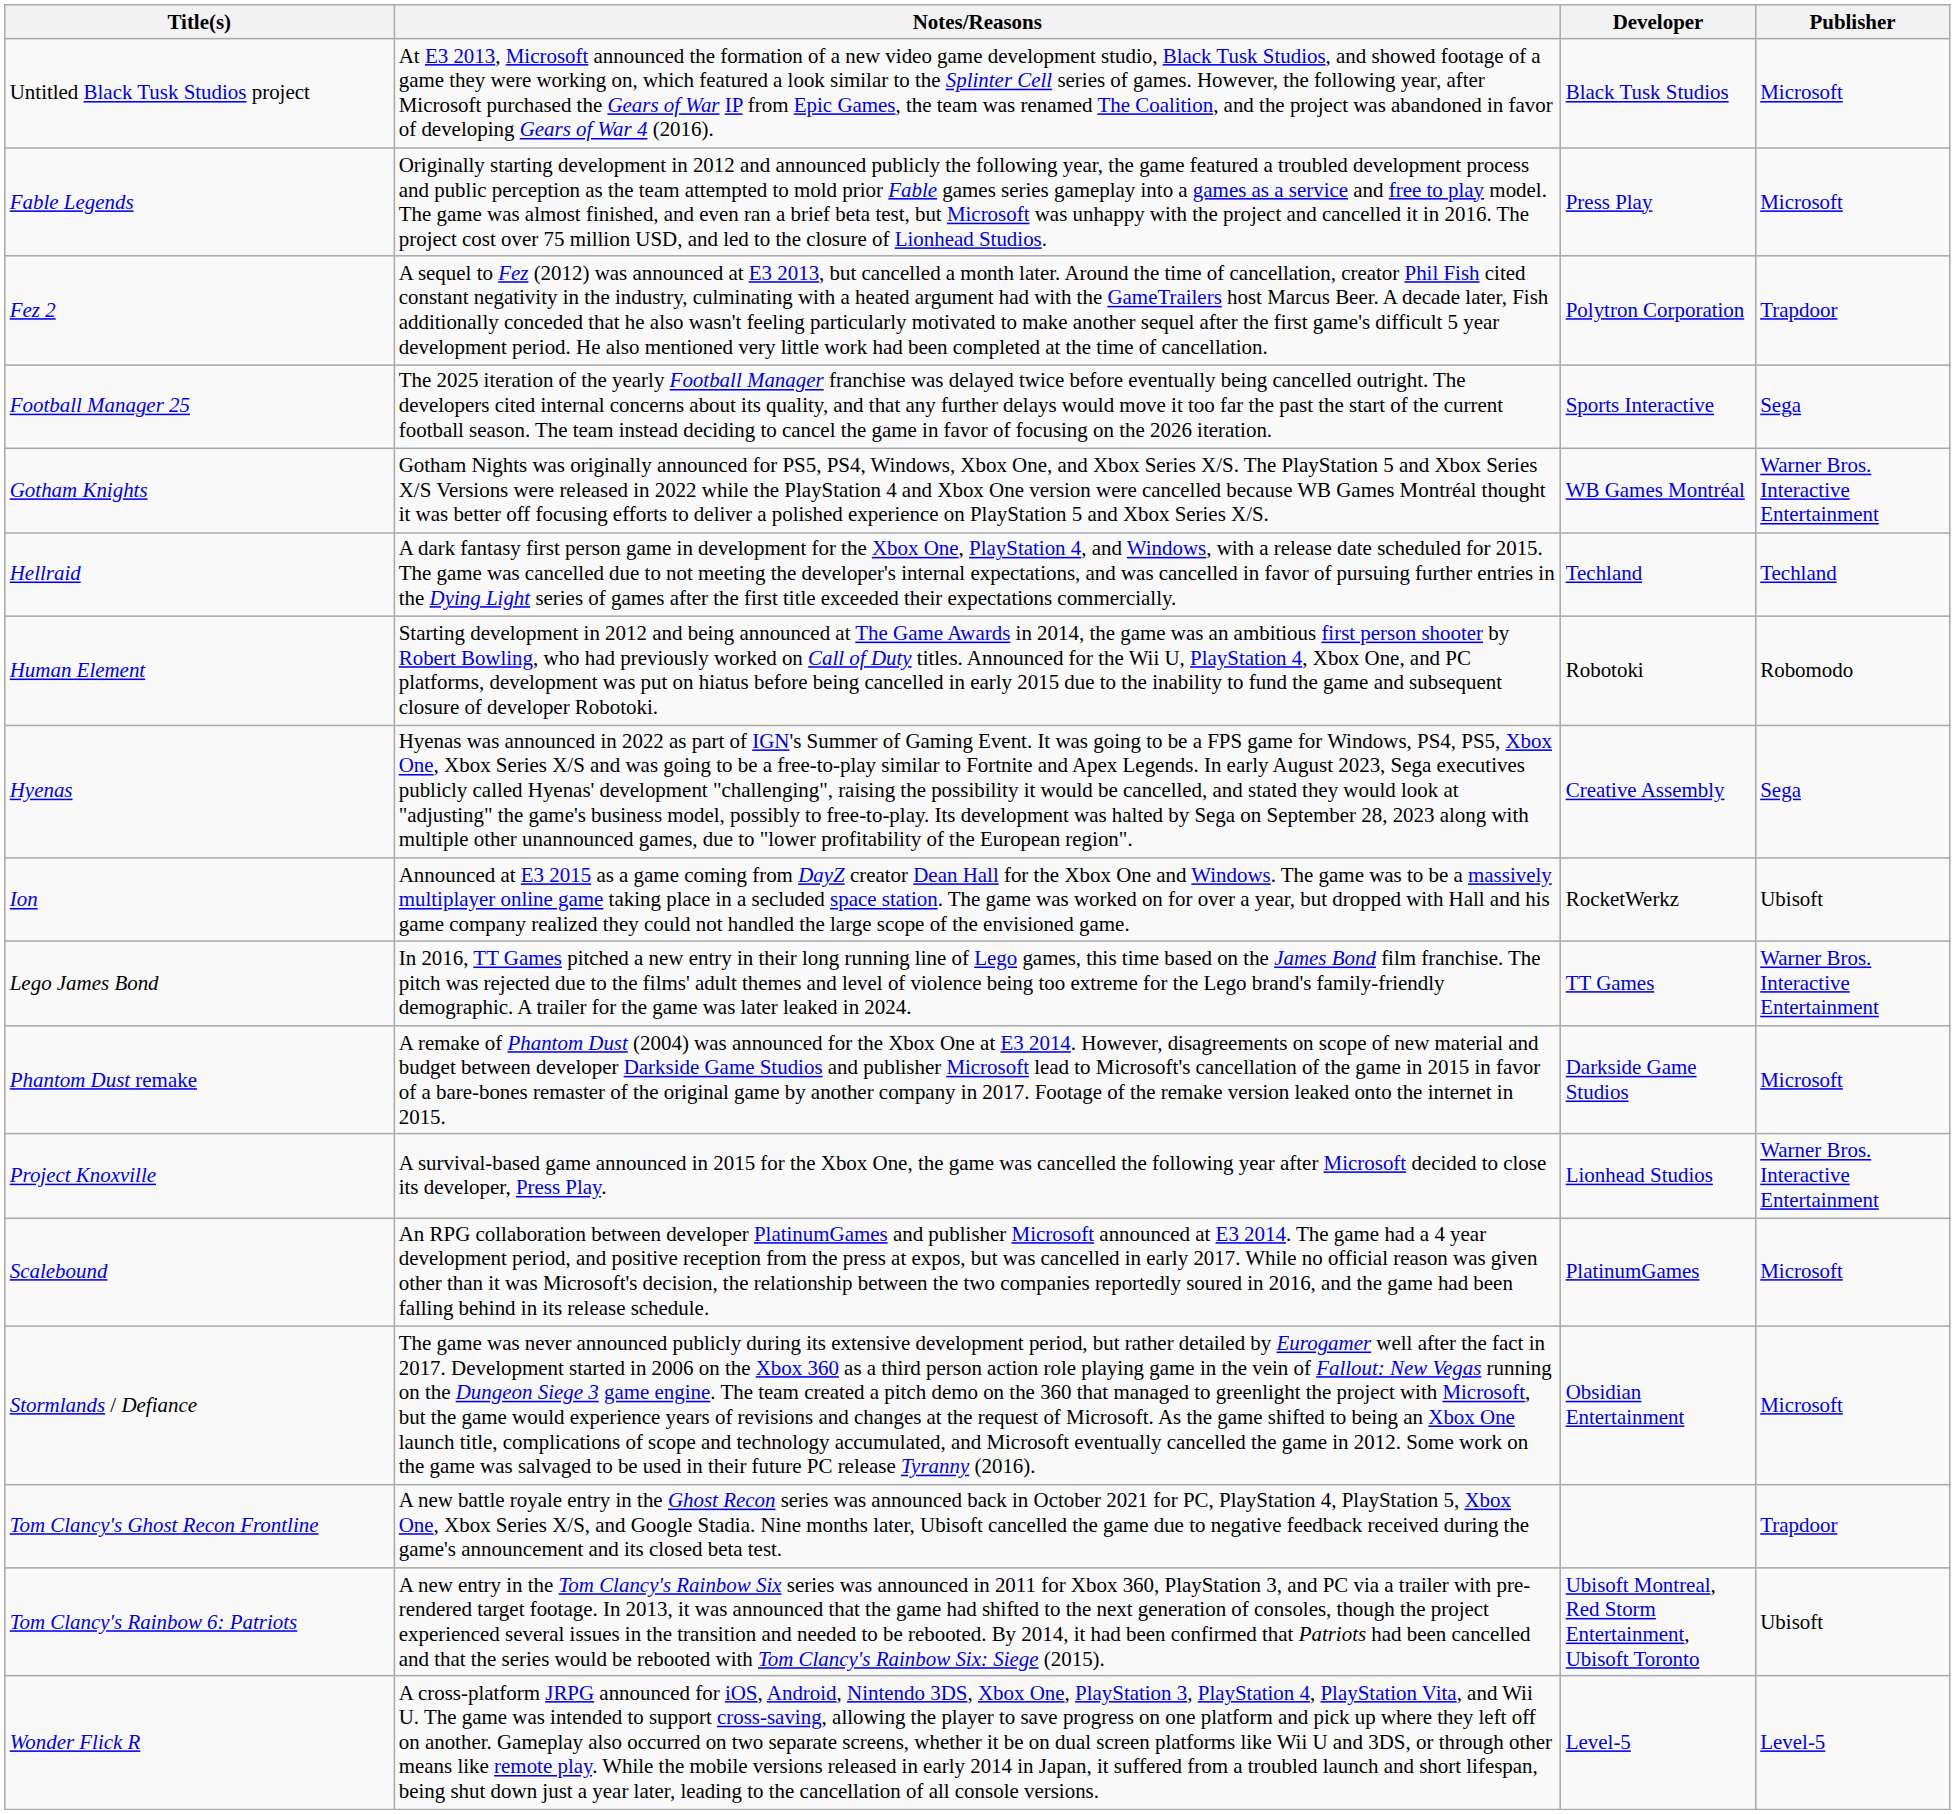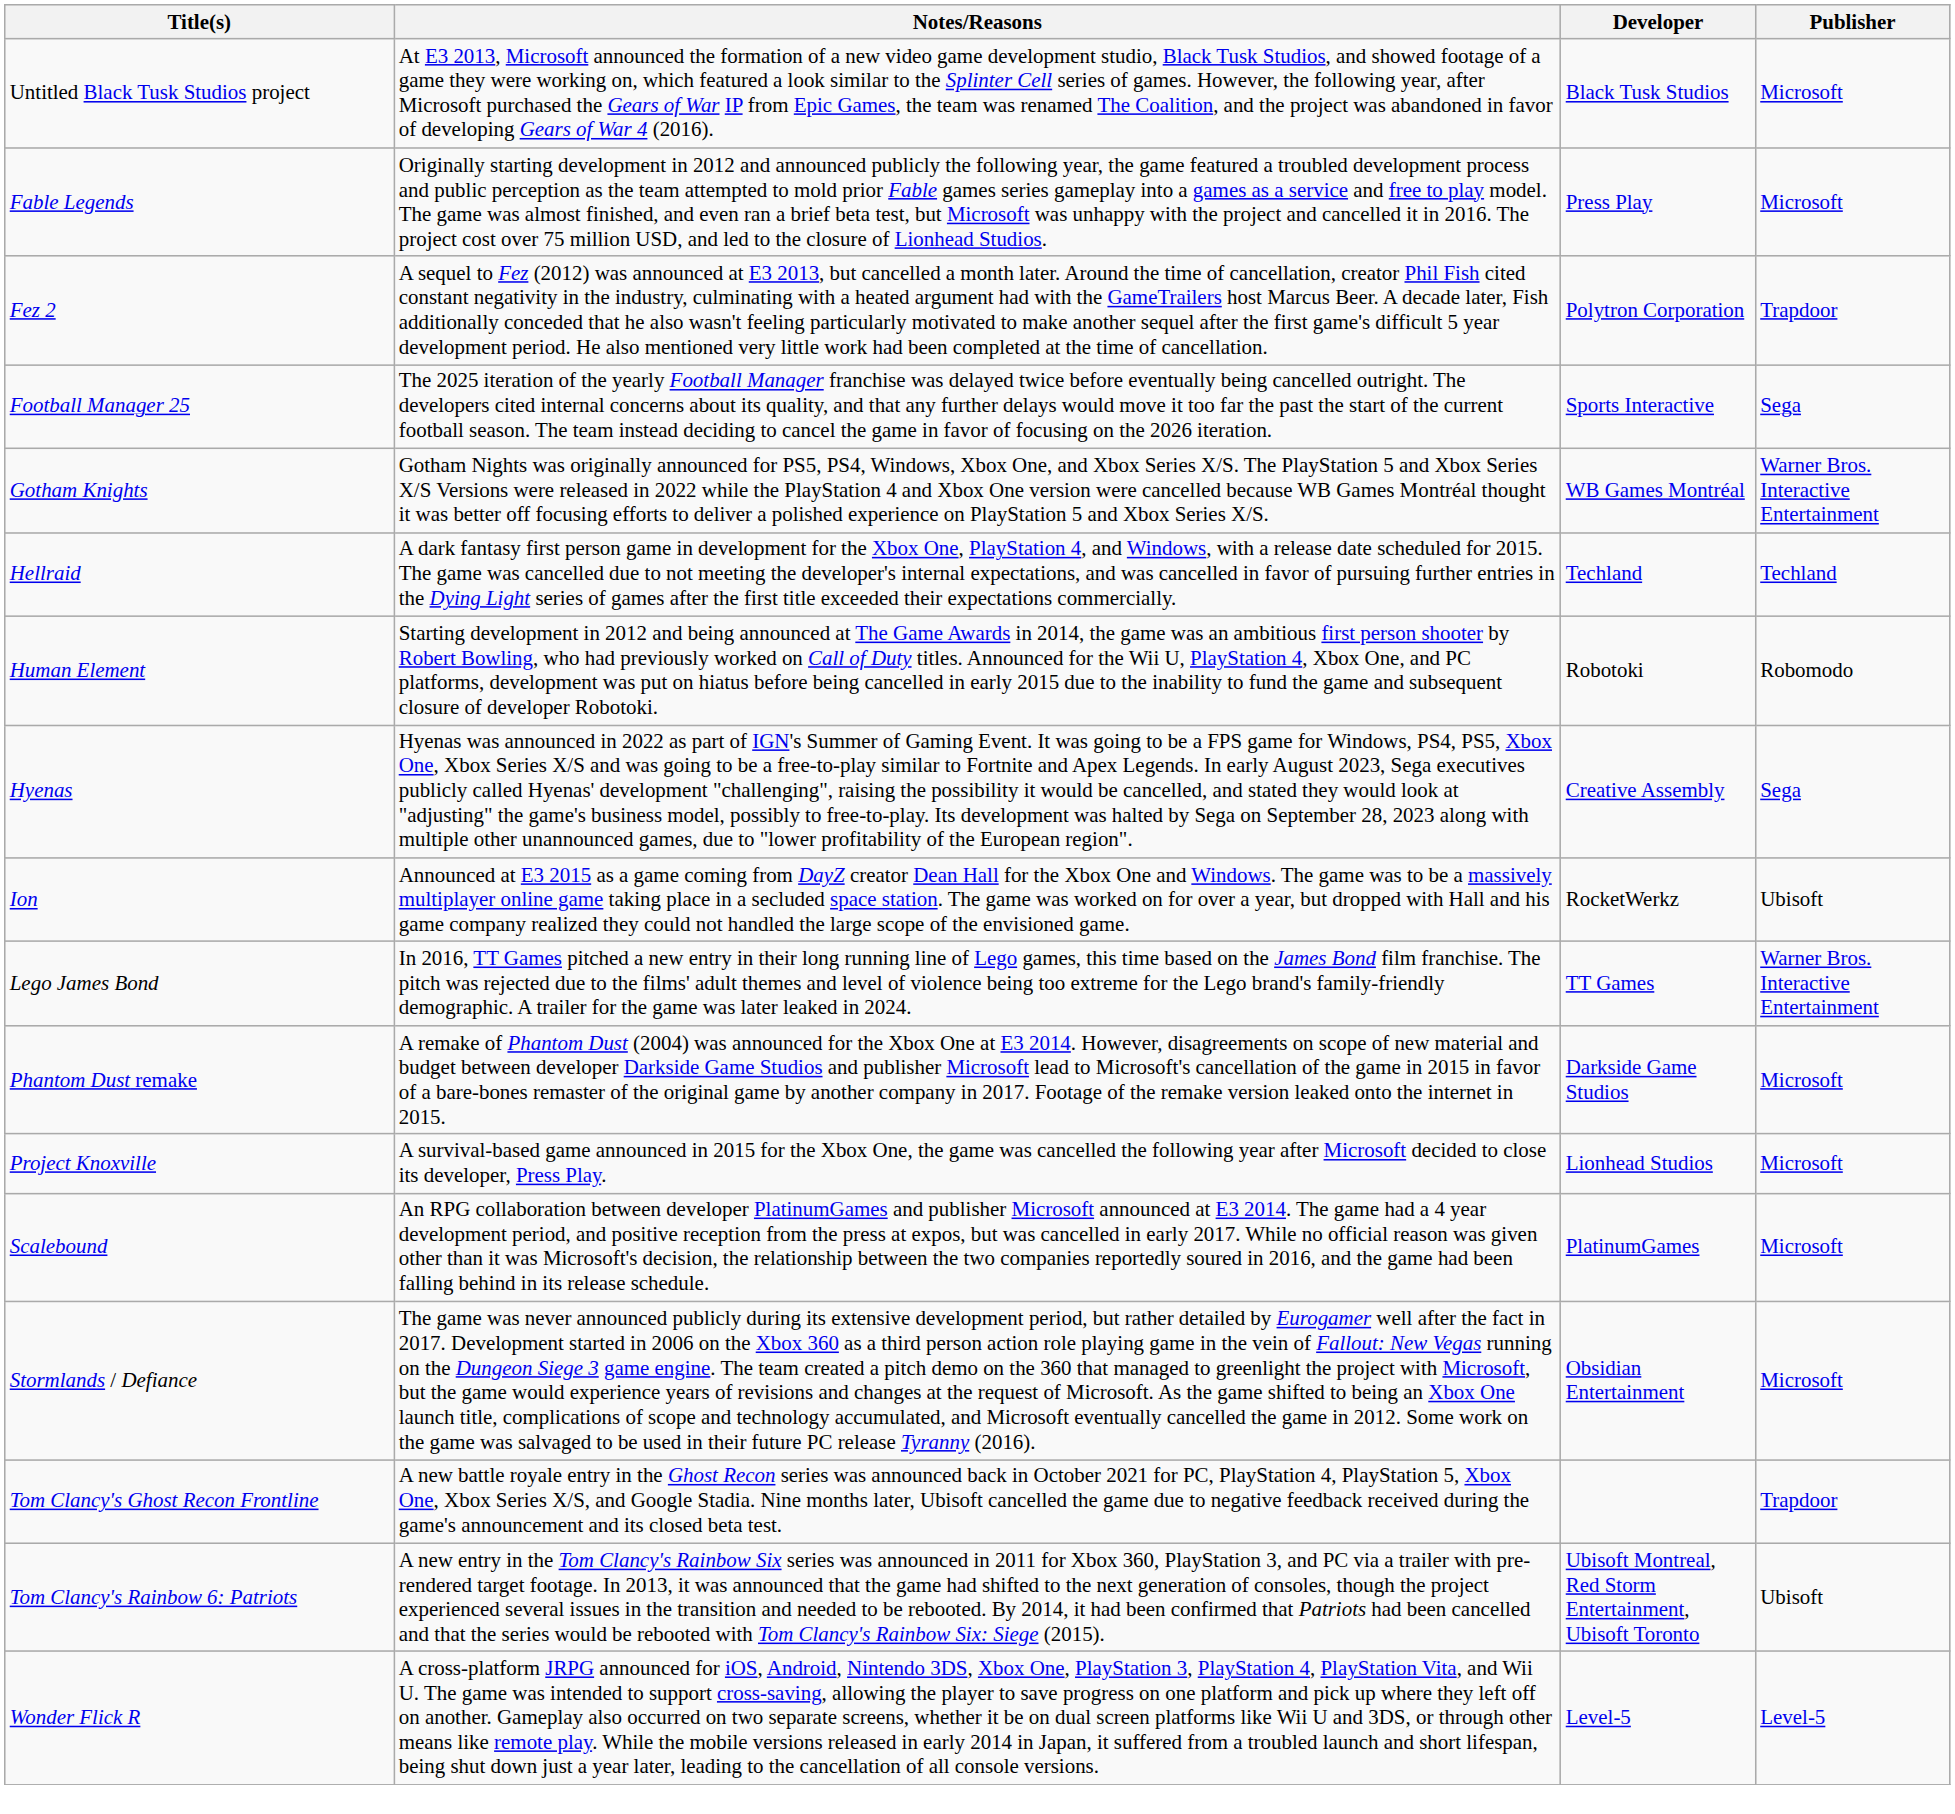Project Knoxville | Publisher: Warner Bros. Interactive Entertainment -> Microsoft
